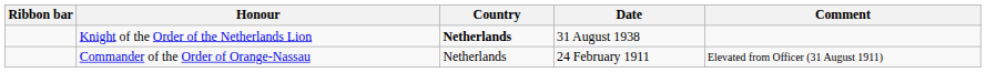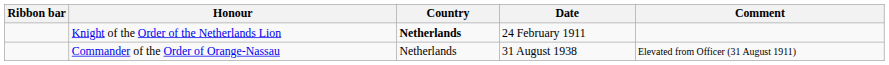Knight of the Order of the Netherlands Lion | Date: 31 August 1938 -> 24 February 1911
Commander of the Order of Orange-Nassau | Date: 24 February 1911 -> 31 August 1938
